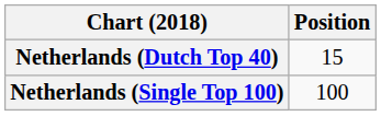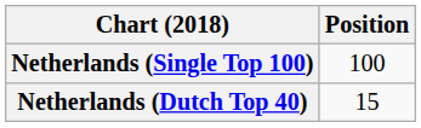rows swapped: Netherlands (Dutch Top 40) <-> Netherlands (Single Top 100)
